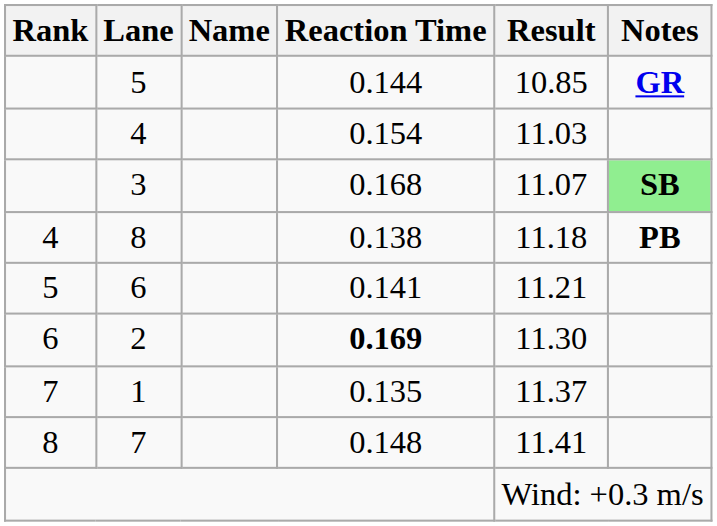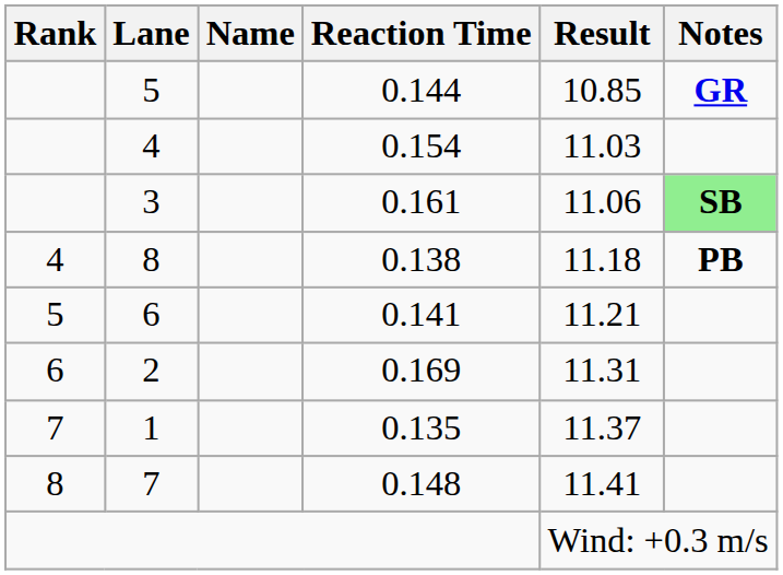3 | Reaction Time: 0.168 -> 0.161
3 | Result: 11.07 -> 11.06
2 | Reaction Time: bold -> normal
2 | Result: 11.30 -> 11.31
